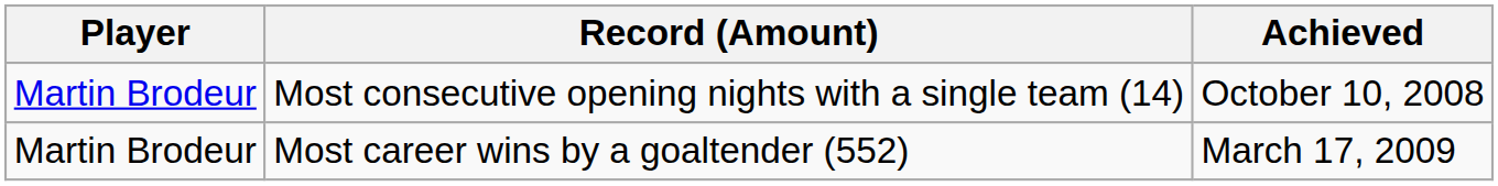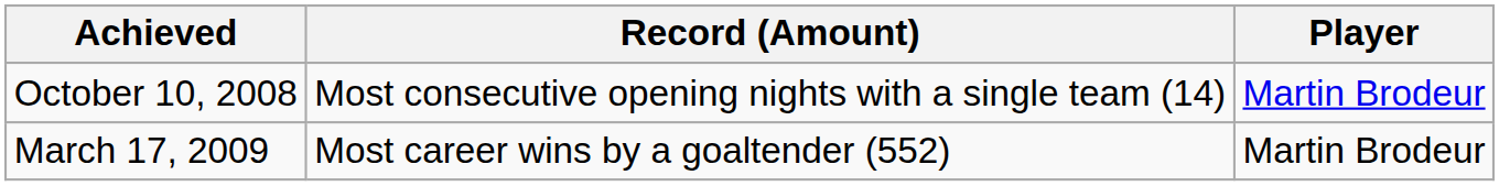columns swapped: Player <-> Achieved
